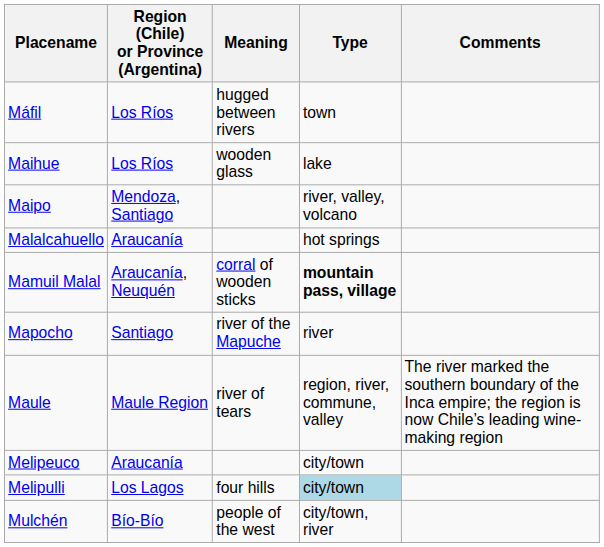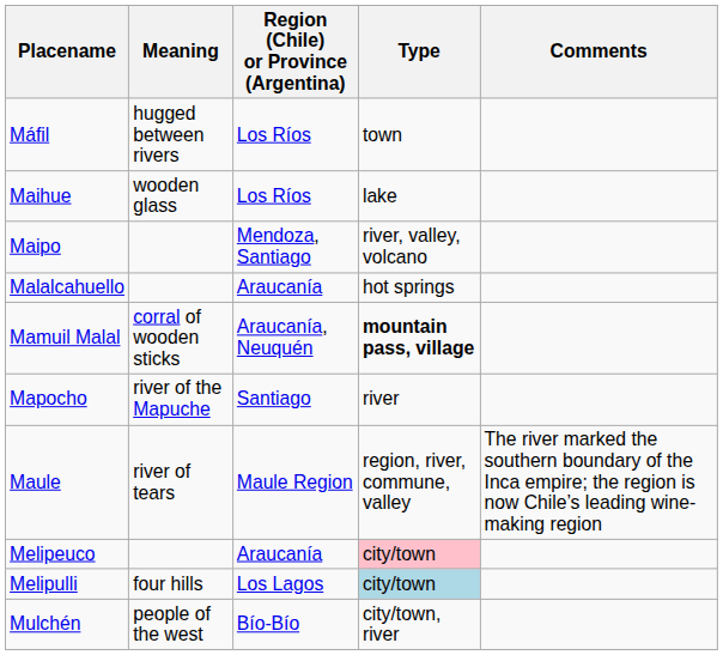columns swapped: Meaning <-> Region (Chile) or Province (Argentina)
Melipeuco | Type: no background -> pink background
